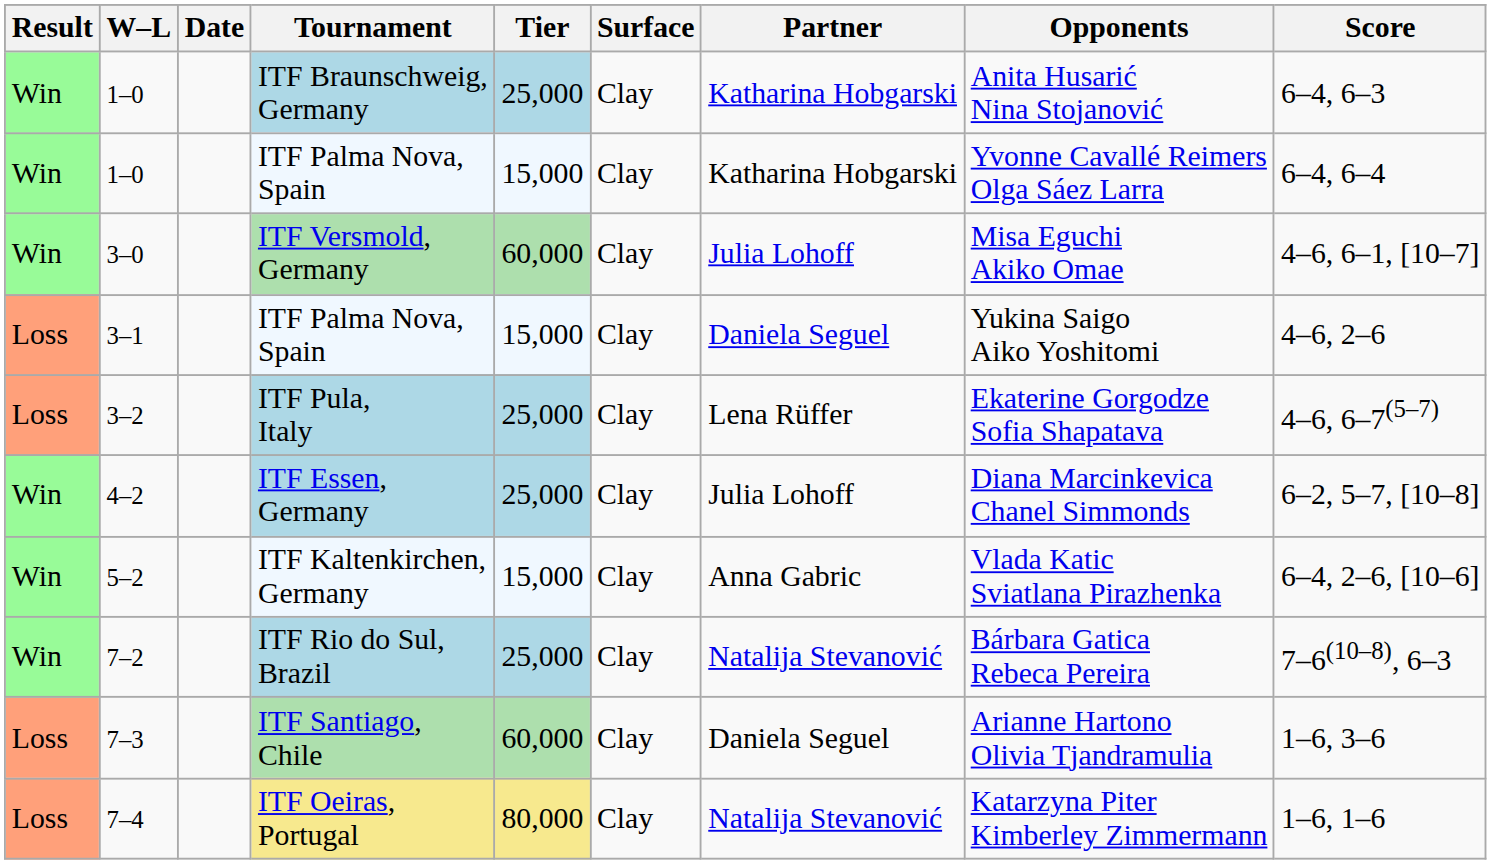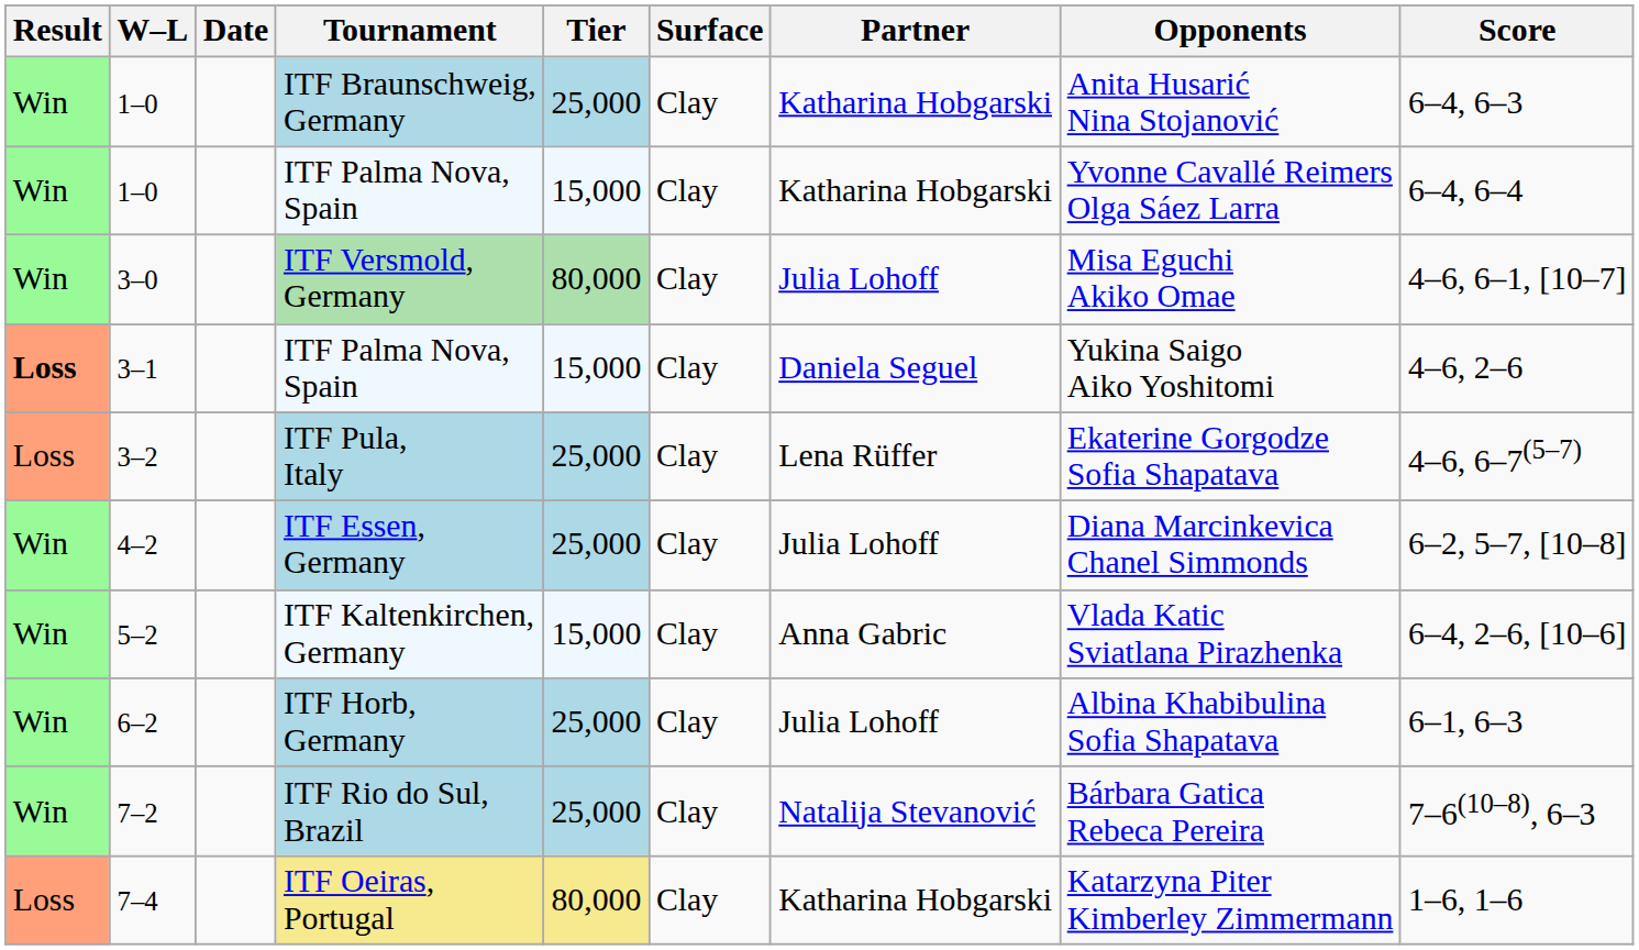ITF Versmold, Germany | Tier: 60,000 -> 80,000
3–1 / ITF Palma Nova, Spain | Result: normal -> bold
+ row: Win | 6–2 | ITF Horb, Germany | 25,000 | Clay | Julia Lohoff | Albina Khabibulina Sofia Shapatava | 6–1, 6–3
- row: Loss | 7–3 | ITF Santiago, Chile | 60,000 | Clay | Daniela Seguel | Arianne Hartono Olivia Tjandramulia | 1–6, 3–6
ITF Oeiras, Portugal | Partner: Natalija Stevanović -> Katharina Hobgarski
